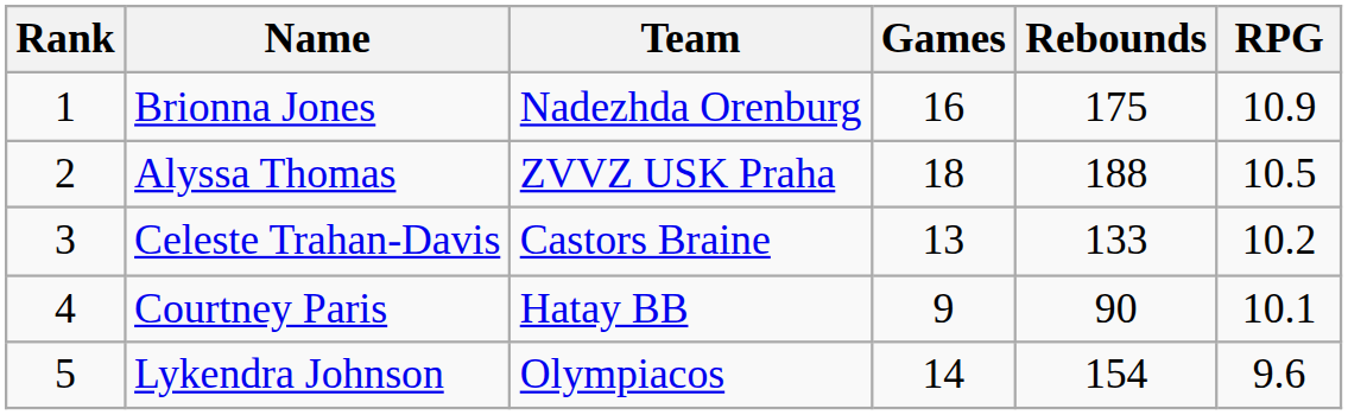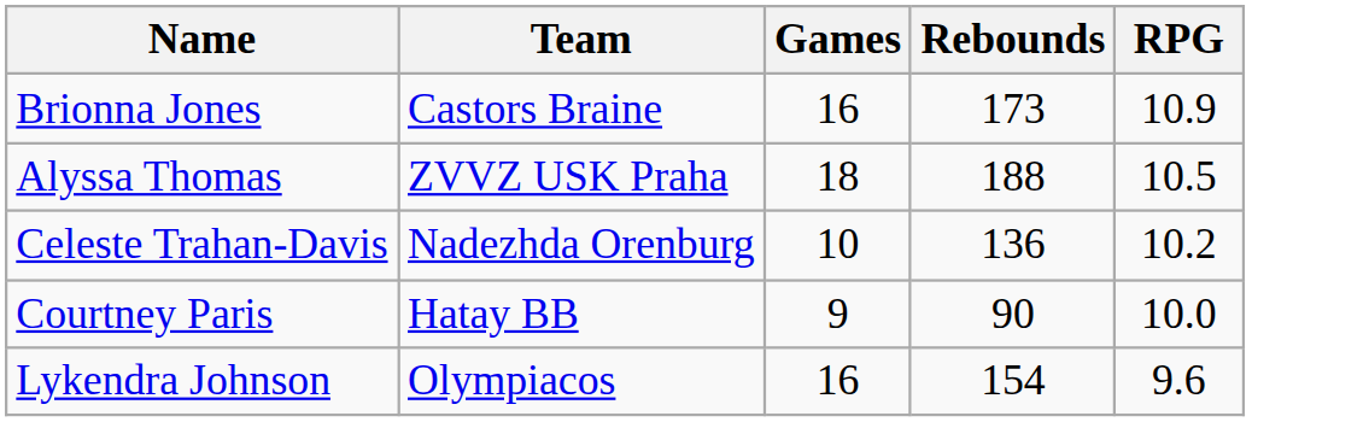- column: Rank | 1 | 2 | 3 | 4 | 5
Brionna Jones | Team: Nadezhda Orenburg -> Castors Braine
Brionna Jones | Rebounds: 175 -> 173
Celeste Trahan-Davis | Team: Castors Braine -> Nadezhda Orenburg
Celeste Trahan-Davis | Games: 13 -> 10
Celeste Trahan-Davis | Rebounds: 133 -> 136
Courtney Paris | RPG: 10.1 -> 10.0
Lykendra Johnson | Games: 14 -> 16
